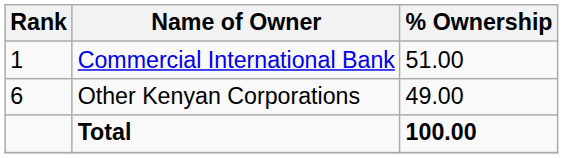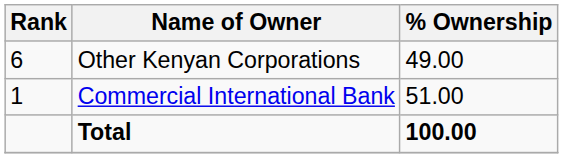rows swapped: Commercial International Bank <-> Other Kenyan Corporations
